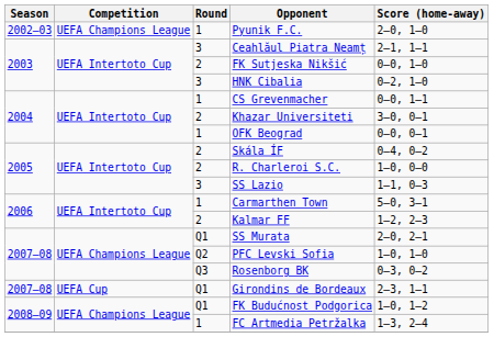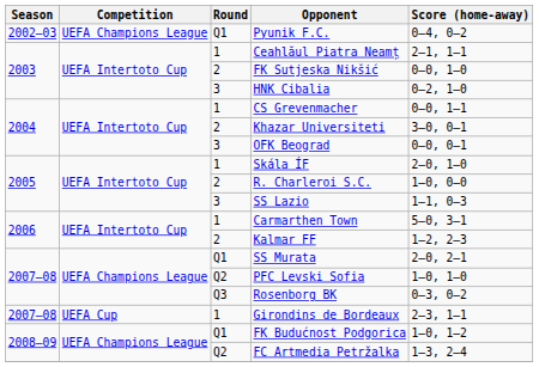Pyunik F.C. | Round: 1 -> Q1
Pyunik F.C. | Score (home-away): 2–0, 1–0 -> 0–4, 0–2
Ceahlăul Piatra Neamț | Round: 3 -> 1
OFK Beograd | Round: 1 -> 3
Skála ÍF | Round: 2 -> 1
Skála ÍF | Score (home-away): 0–4, 0–2 -> 2–0, 1–0
Girondins de Bordeaux | Round: Q1 -> 1
FC Artmedia Petržalka | Round: 1 -> Q2
